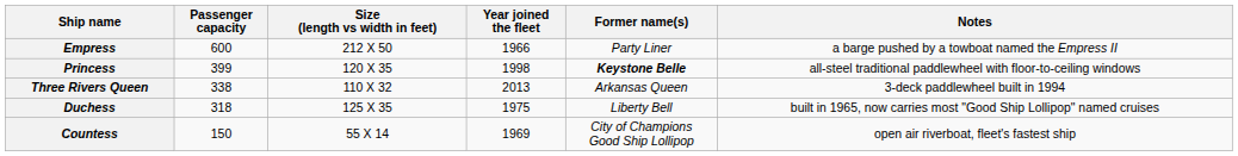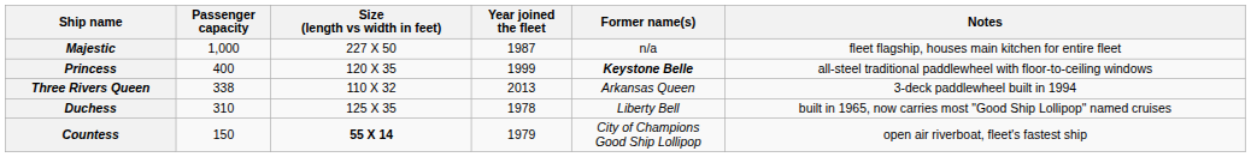+ row: Majestic | 1,000 | 227 X 50 | 1987 | n/a | fleet flagship, houses main kitchen for entire fleet
- row: Empress | 600 | 212 X 50 | 1966 | Party Liner | a barge pushed by a towboat named the Empress II
Princess | Passenger capacity: 399 -> 400
Princess | Year joined the fleet: 1998 -> 1999
Duchess | Passenger capacity: 318 -> 310
Duchess | Year joined the fleet: 1975 -> 1978
Countess | Size (length vs width in feet): normal -> bold
Countess | Year joined the fleet: 1969 -> 1979
